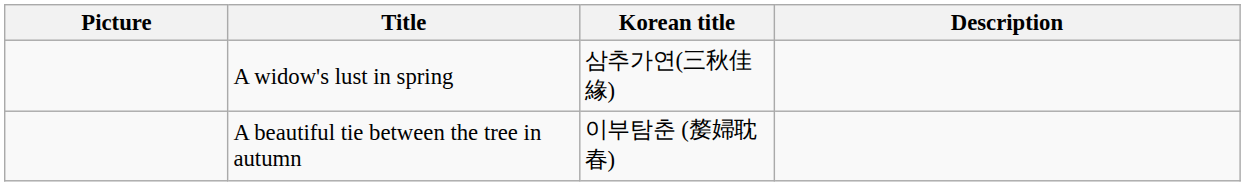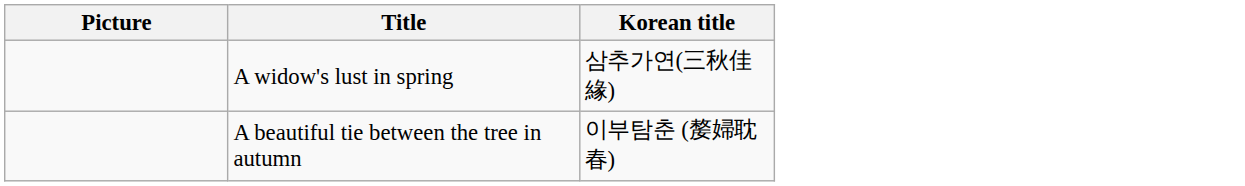- column: Description
